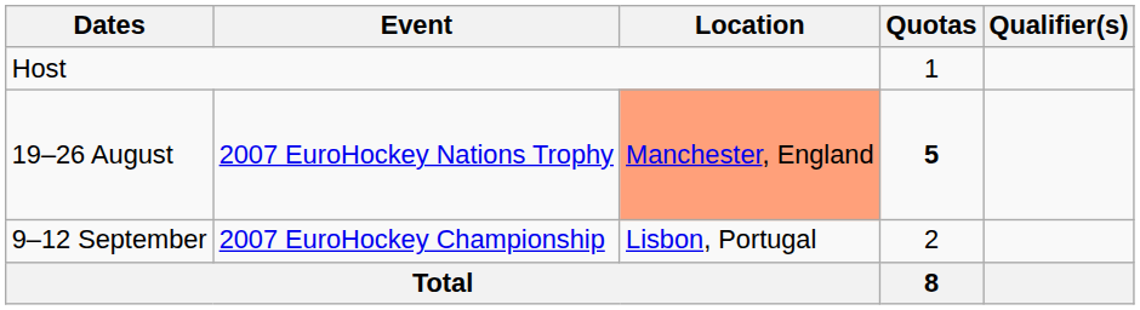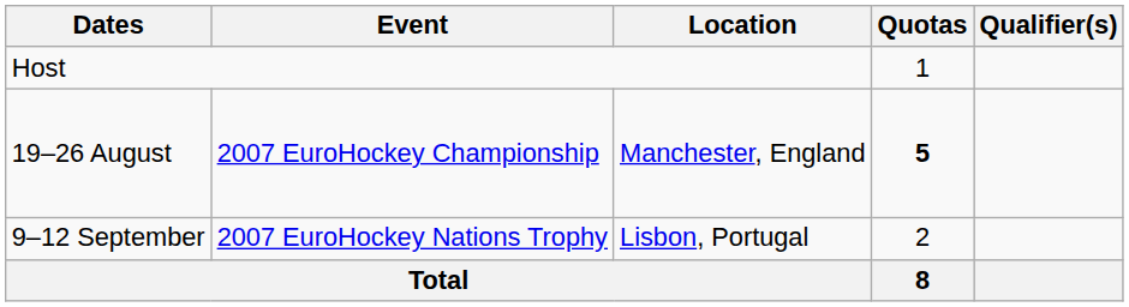19–26 August | Event: 2007 EuroHockey Nations Trophy -> 2007 EuroHockey Championship
19–26 August | Location: lightsalmon background -> no background
9–12 September | Event: 2007 EuroHockey Championship -> 2007 EuroHockey Nations Trophy
